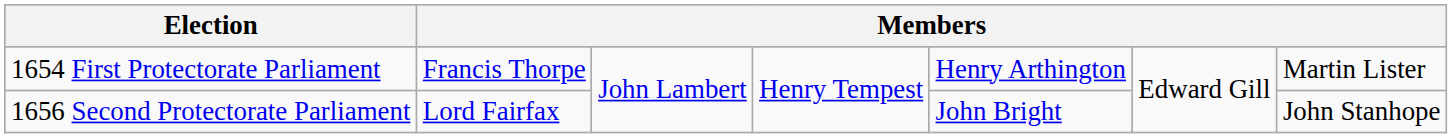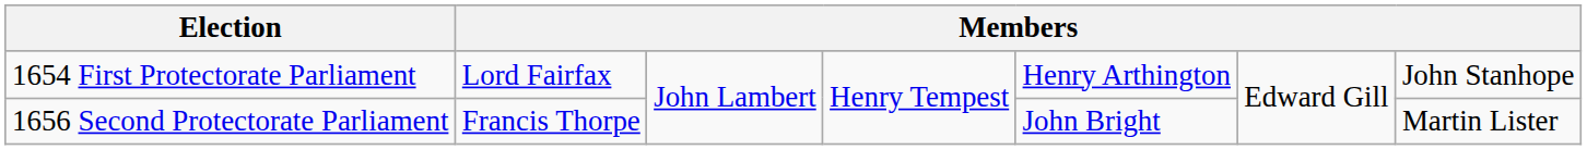1654 First Protectorate Parliament | column 2: Francis Thorpe -> Lord Fairfax
1654 First Protectorate Parliament | column 7: Martin Lister -> John Stanhope
1656 Second Protectorate Parliament | column 2: Lord Fairfax -> Francis Thorpe
1656 Second Protectorate Parliament | column 7: John Stanhope -> Martin Lister
